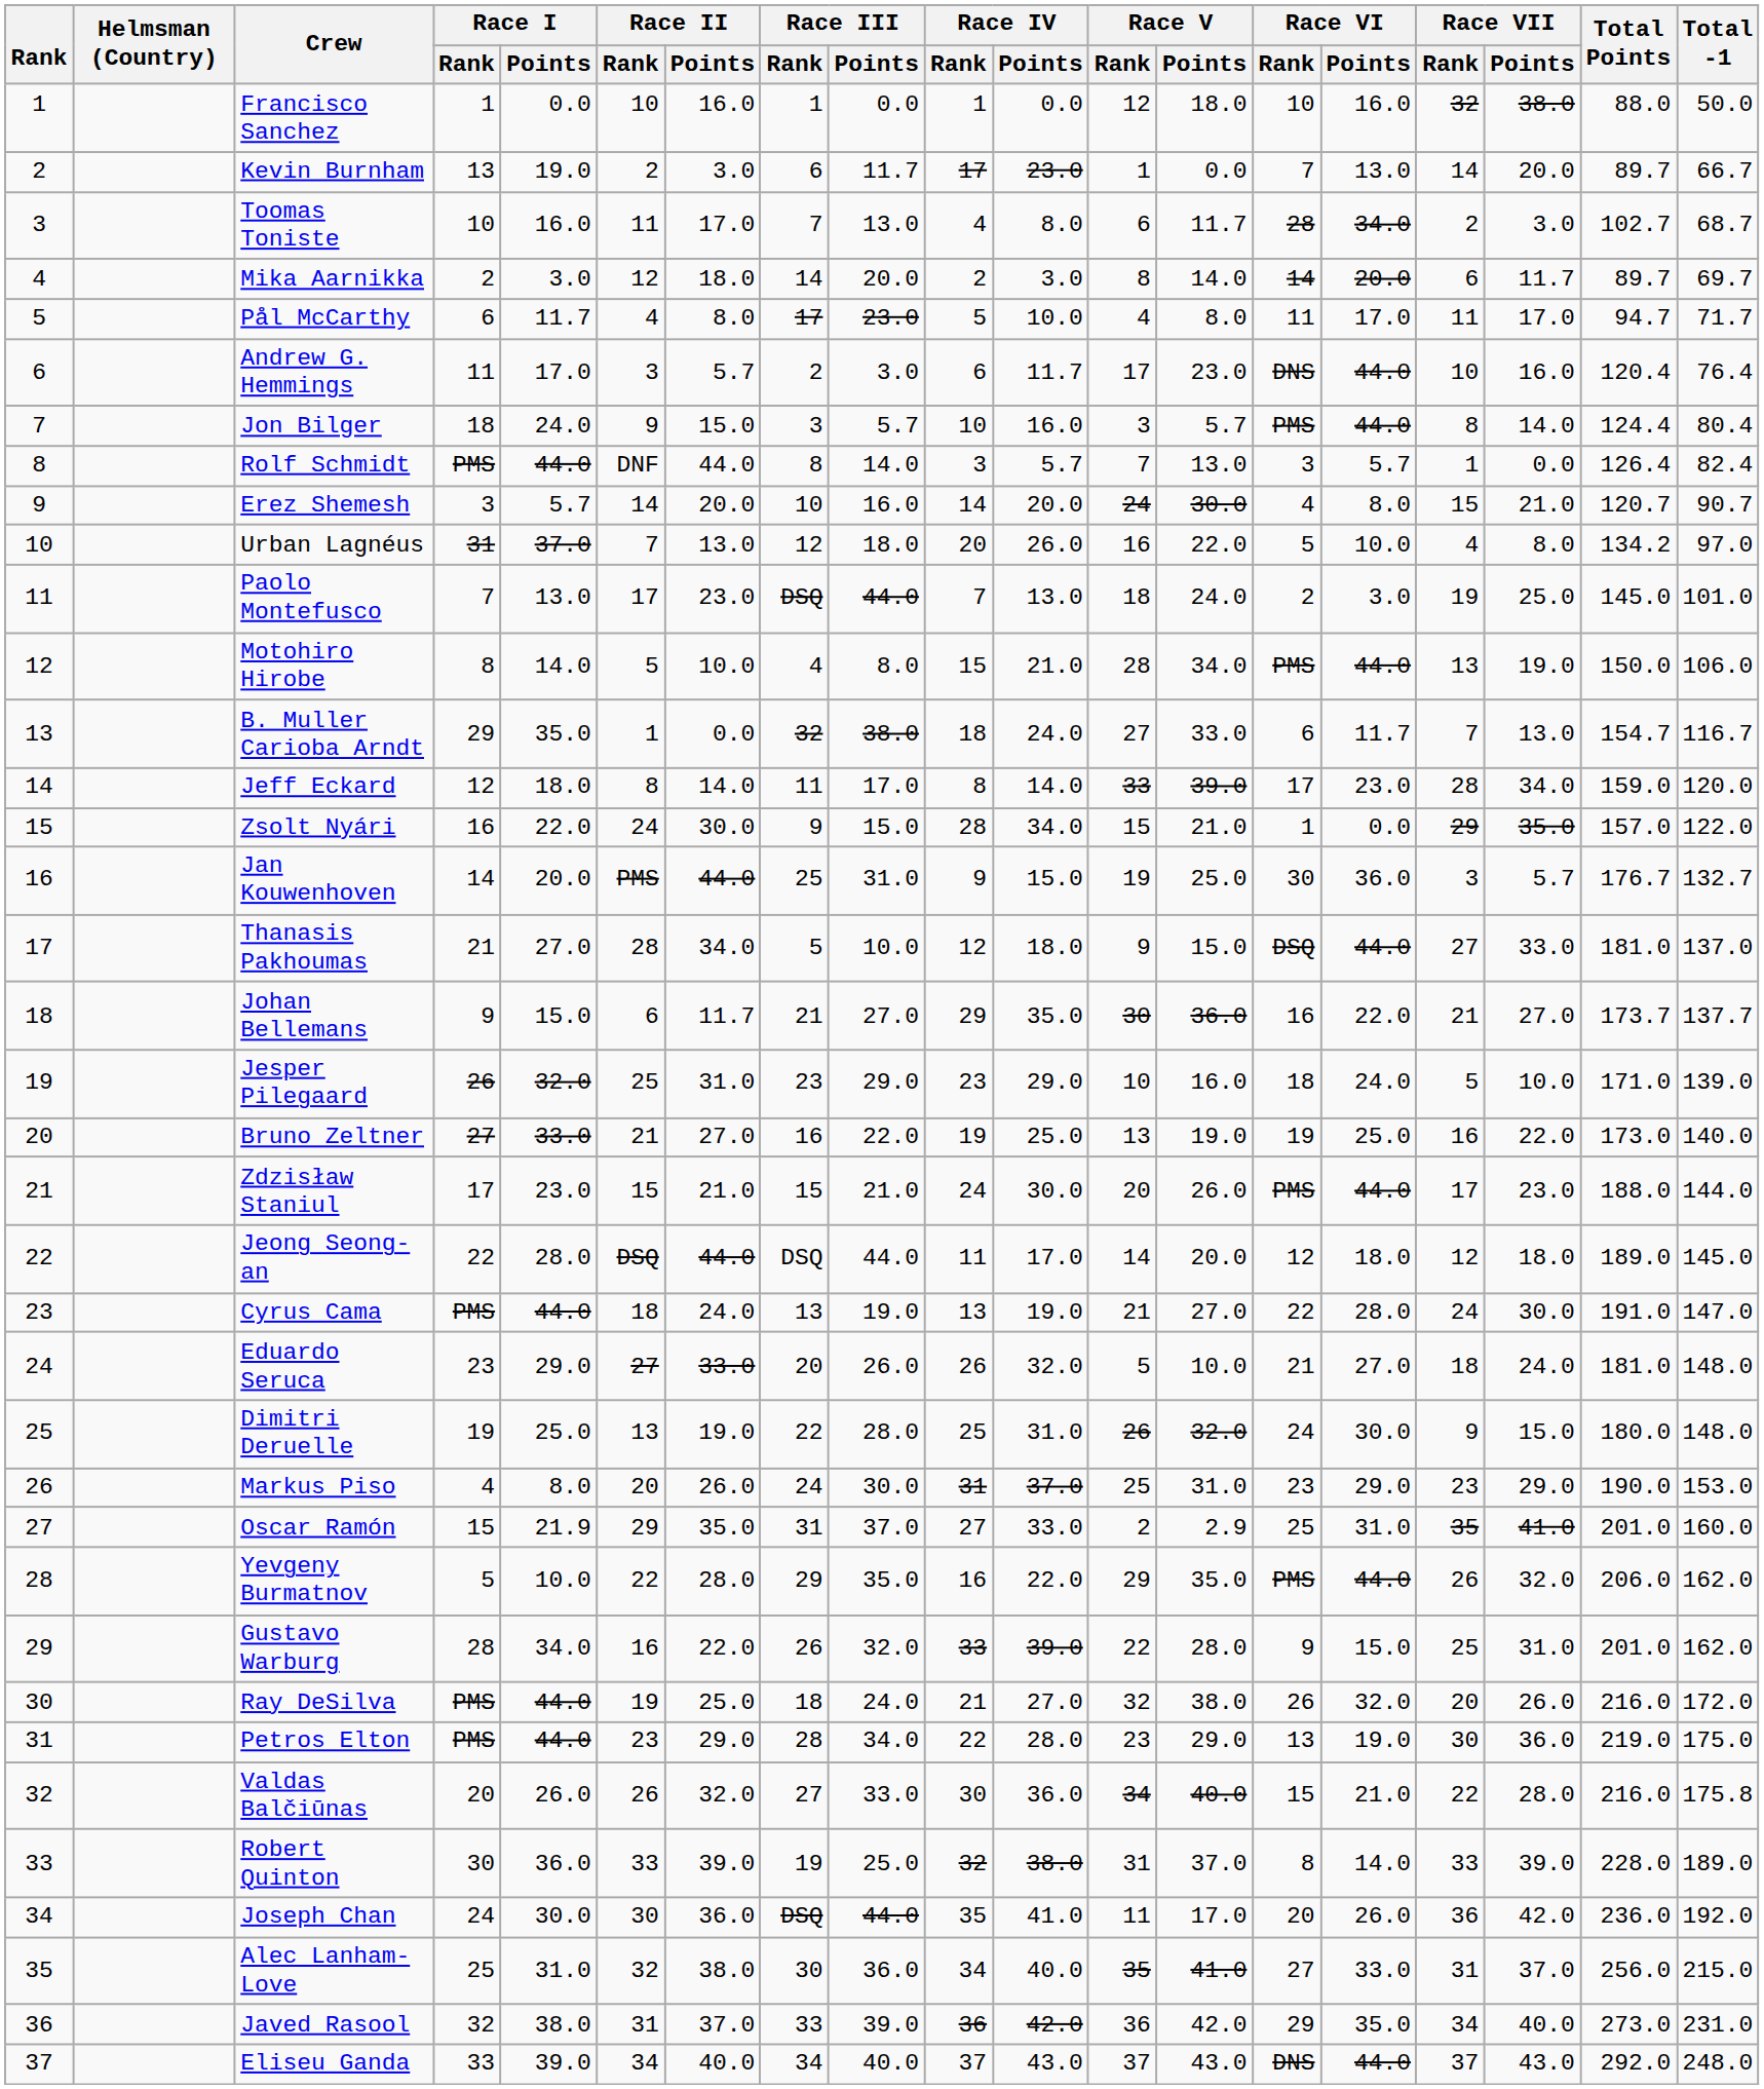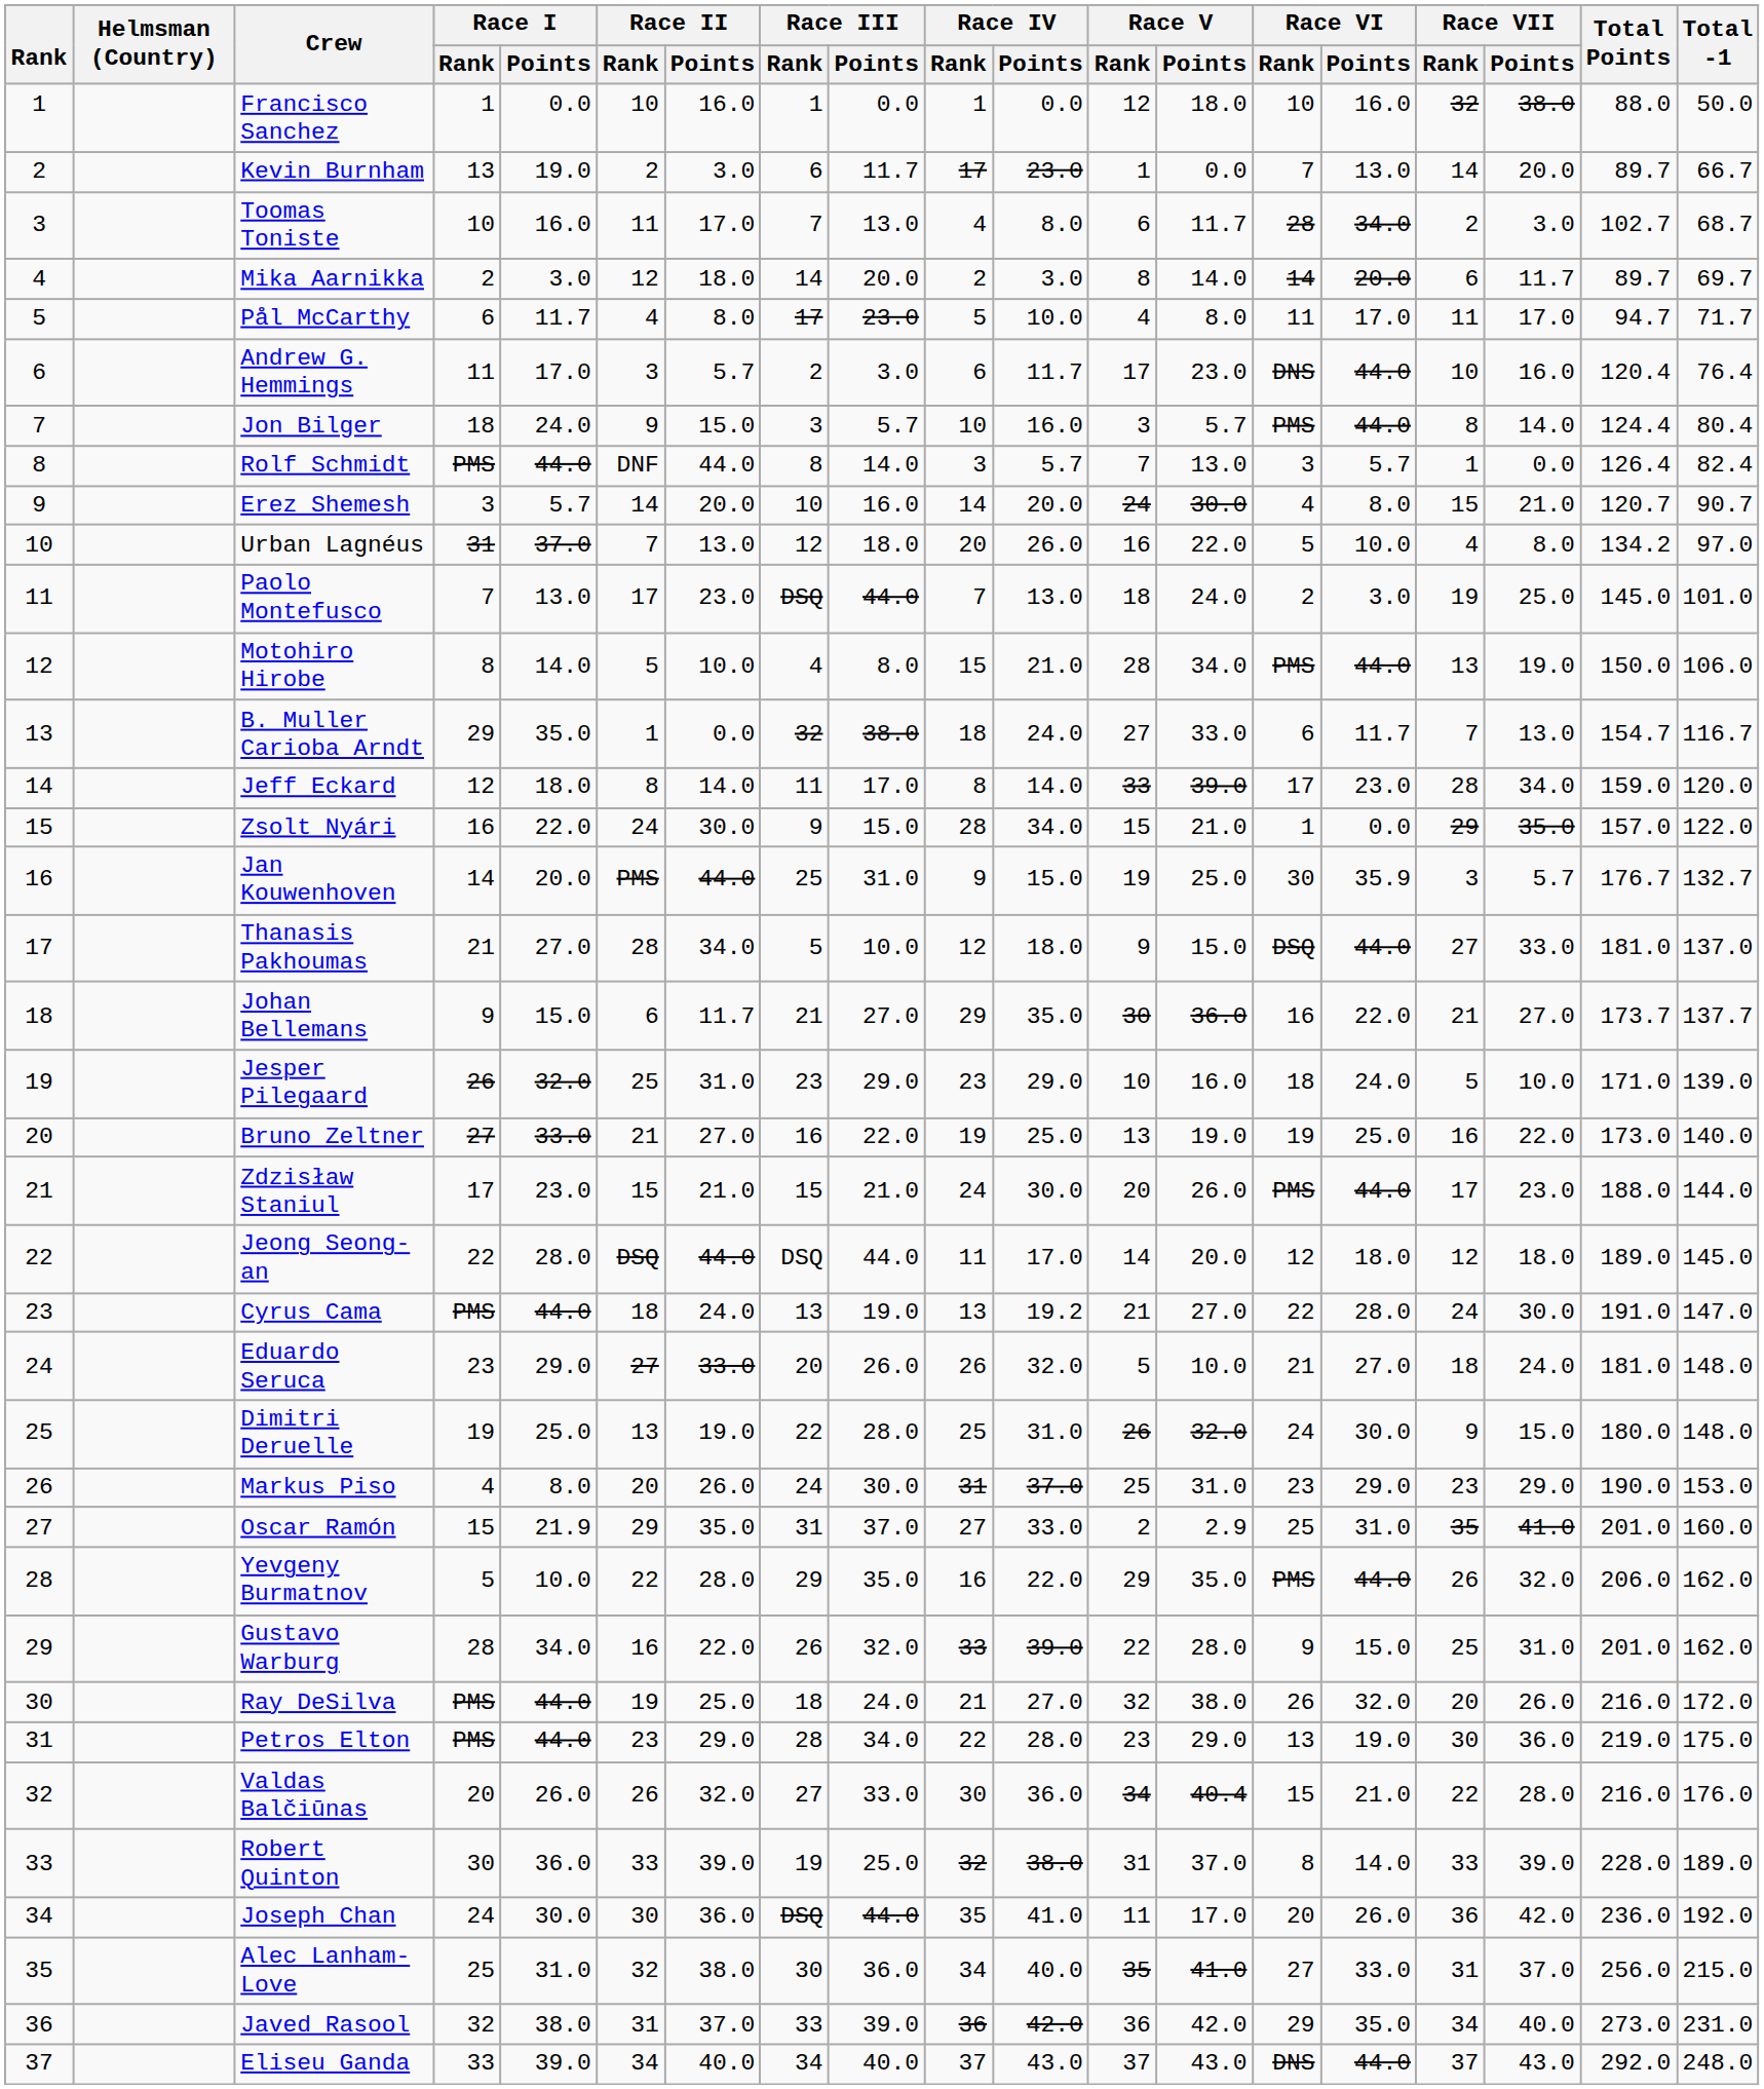Jan Kouwenhoven | Race VI / Points: 36.0 -> 35.9
Cyrus Cama | Race IV / Points: 19.0 -> 19.2
Valdas Balčiūnas | Race V / Points: 40.0 -> 40.4
Valdas Balčiūnas | Total -1: 175.8 -> 176.0
